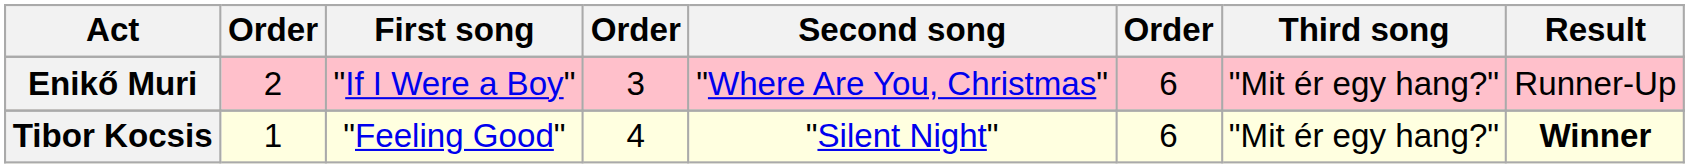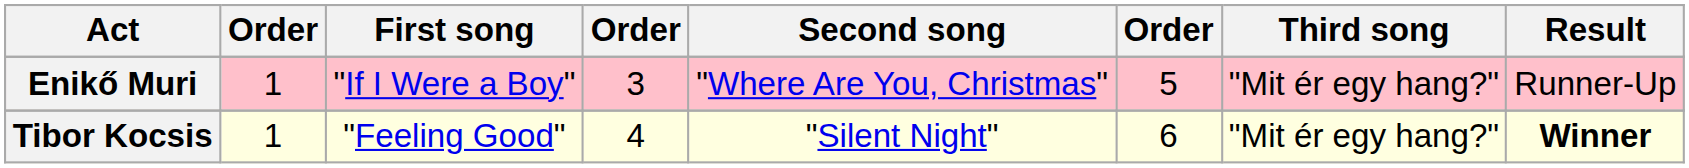Enikő Muri | column 2: 2 -> 1
Enikő Muri | column 6: 6 -> 5
